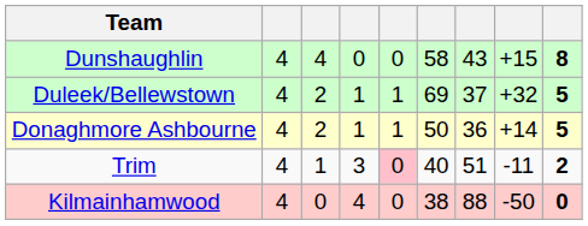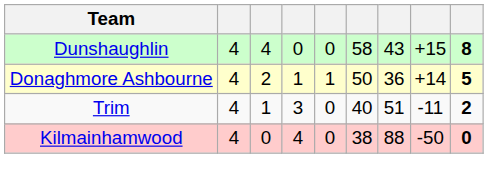- row: Duleek/Bellewstown | 4 | 2 | 1 | 1 | 69 | 37 | +32 | 5
Trim | column 5: pink background -> no background
